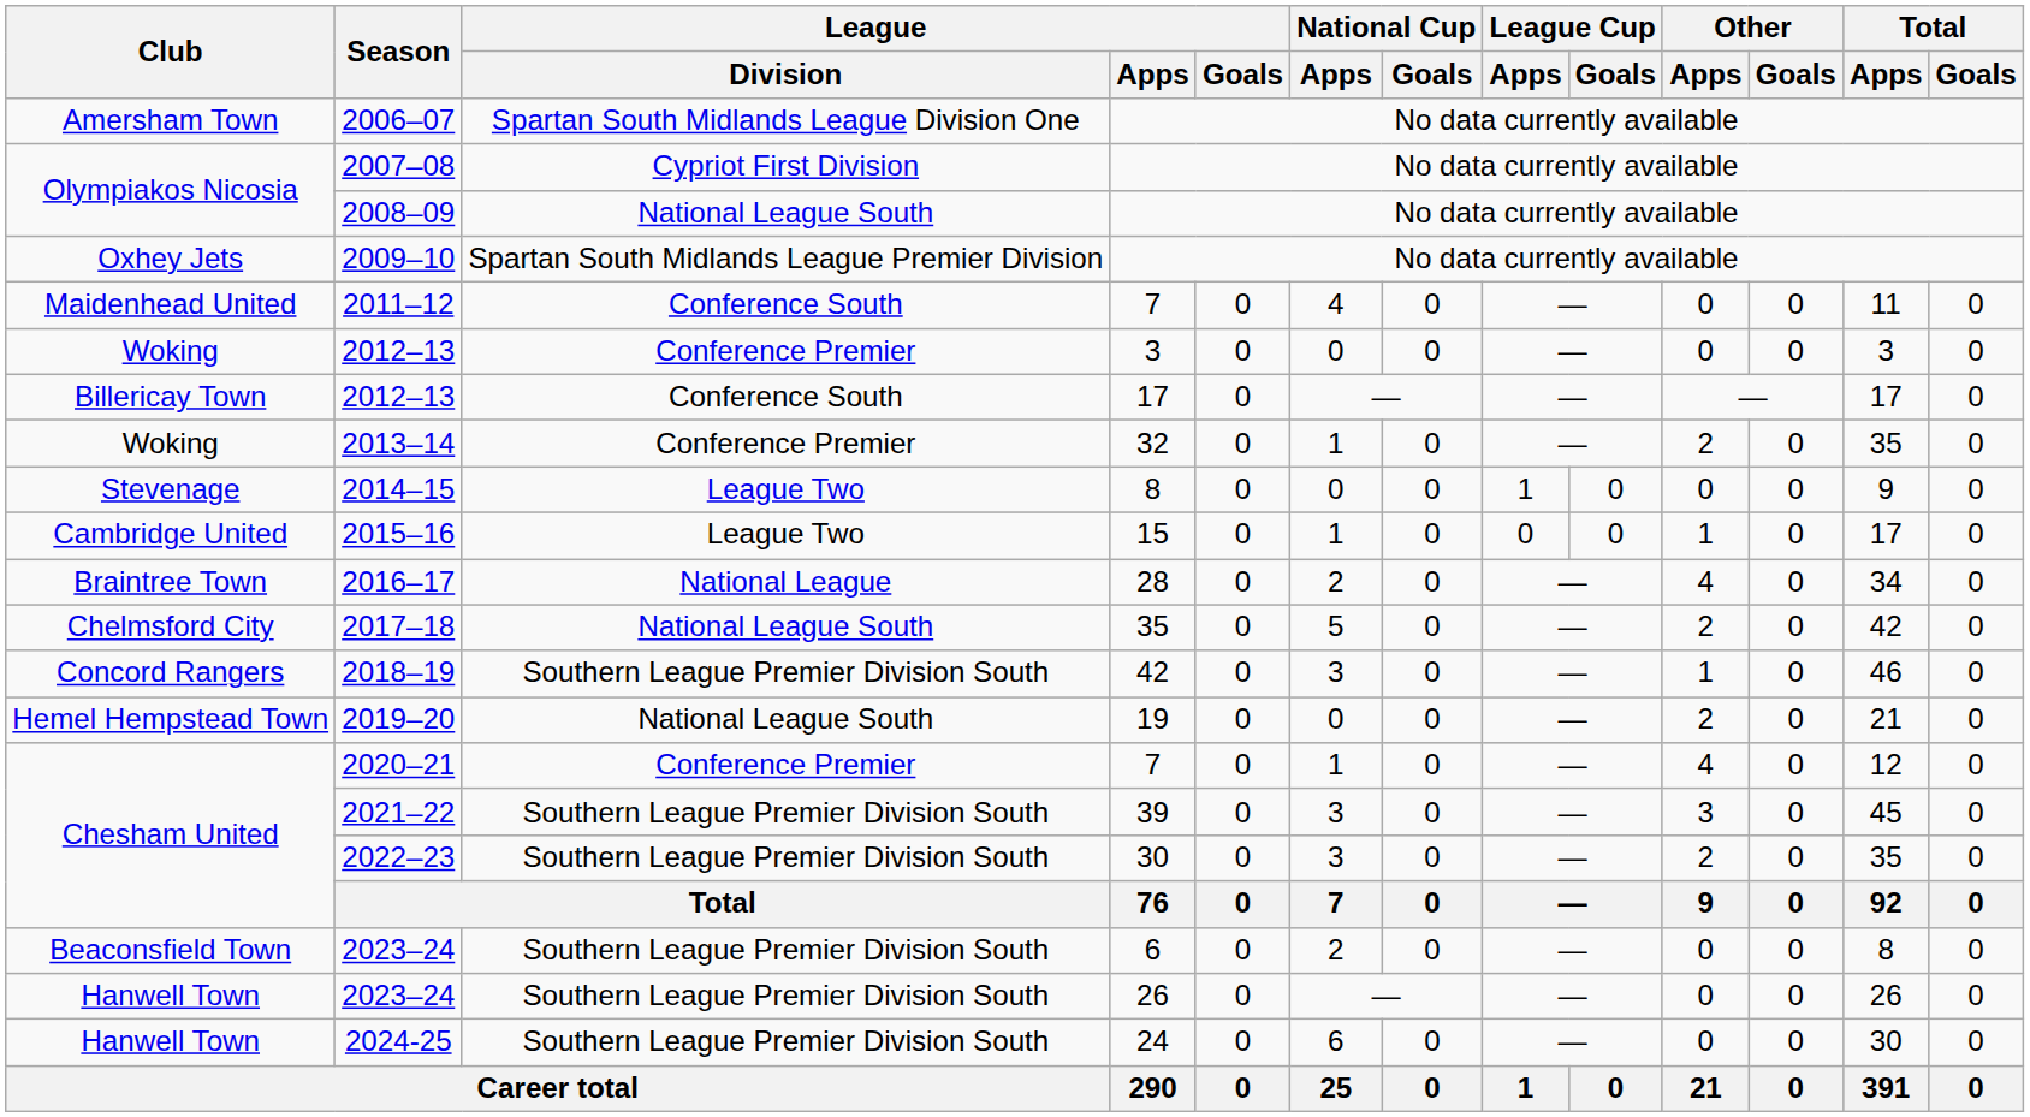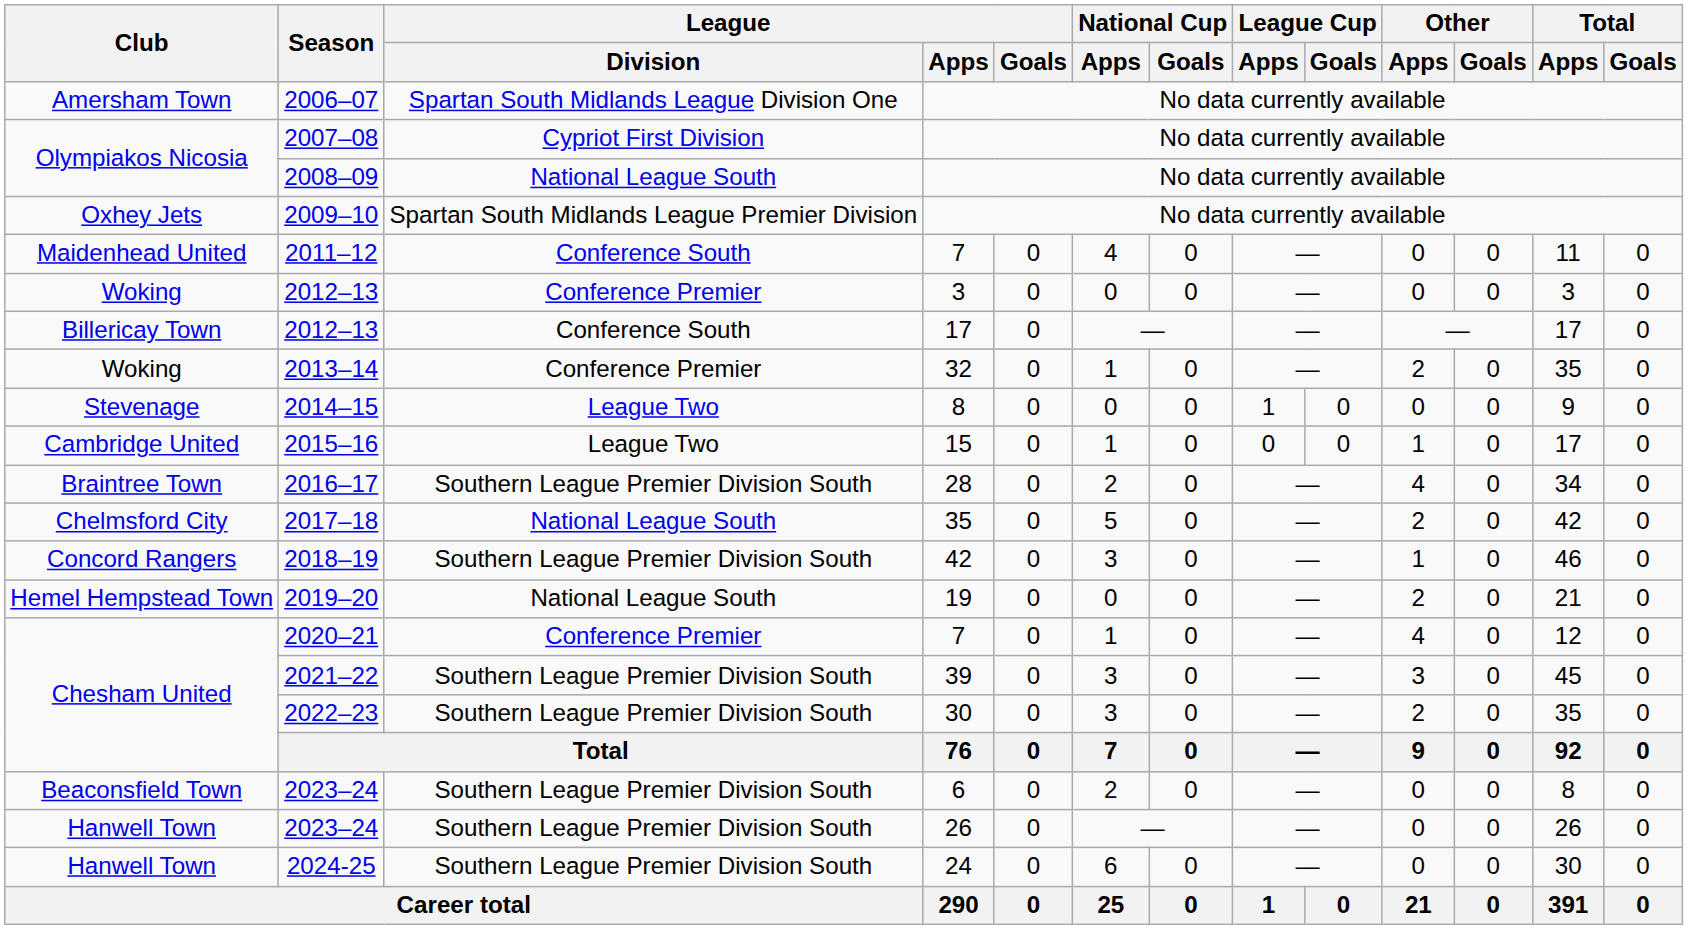2016–17 | League / Division: National League -> Southern League Premier Division South
